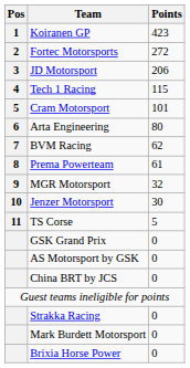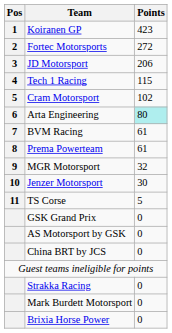Cram Motorsport | Points: 101 -> 102
Arta Engineering | Points: no background -> paleturquoise background
BVM Racing | Points: 62 -> 61
